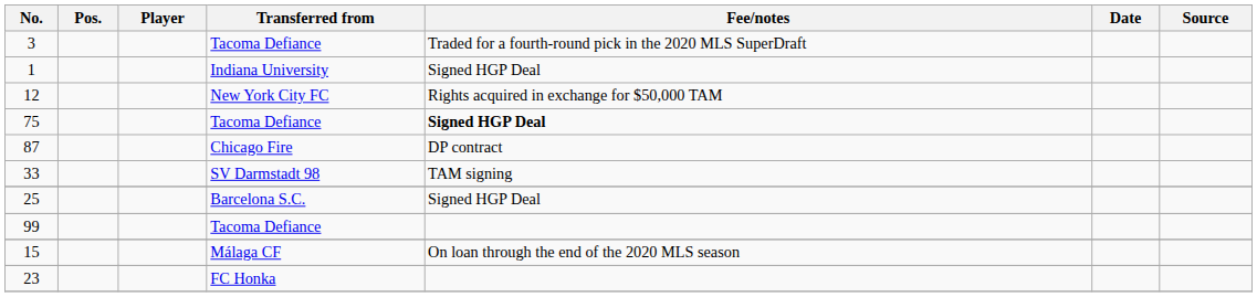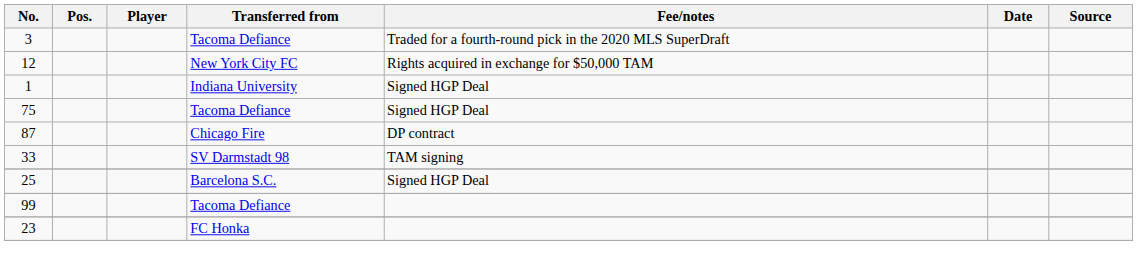rows swapped: 1 <-> 12
75 | Fee/notes: bold -> normal
- row: 15 | Málaga CF | On loan through the end of the 2020 MLS season
